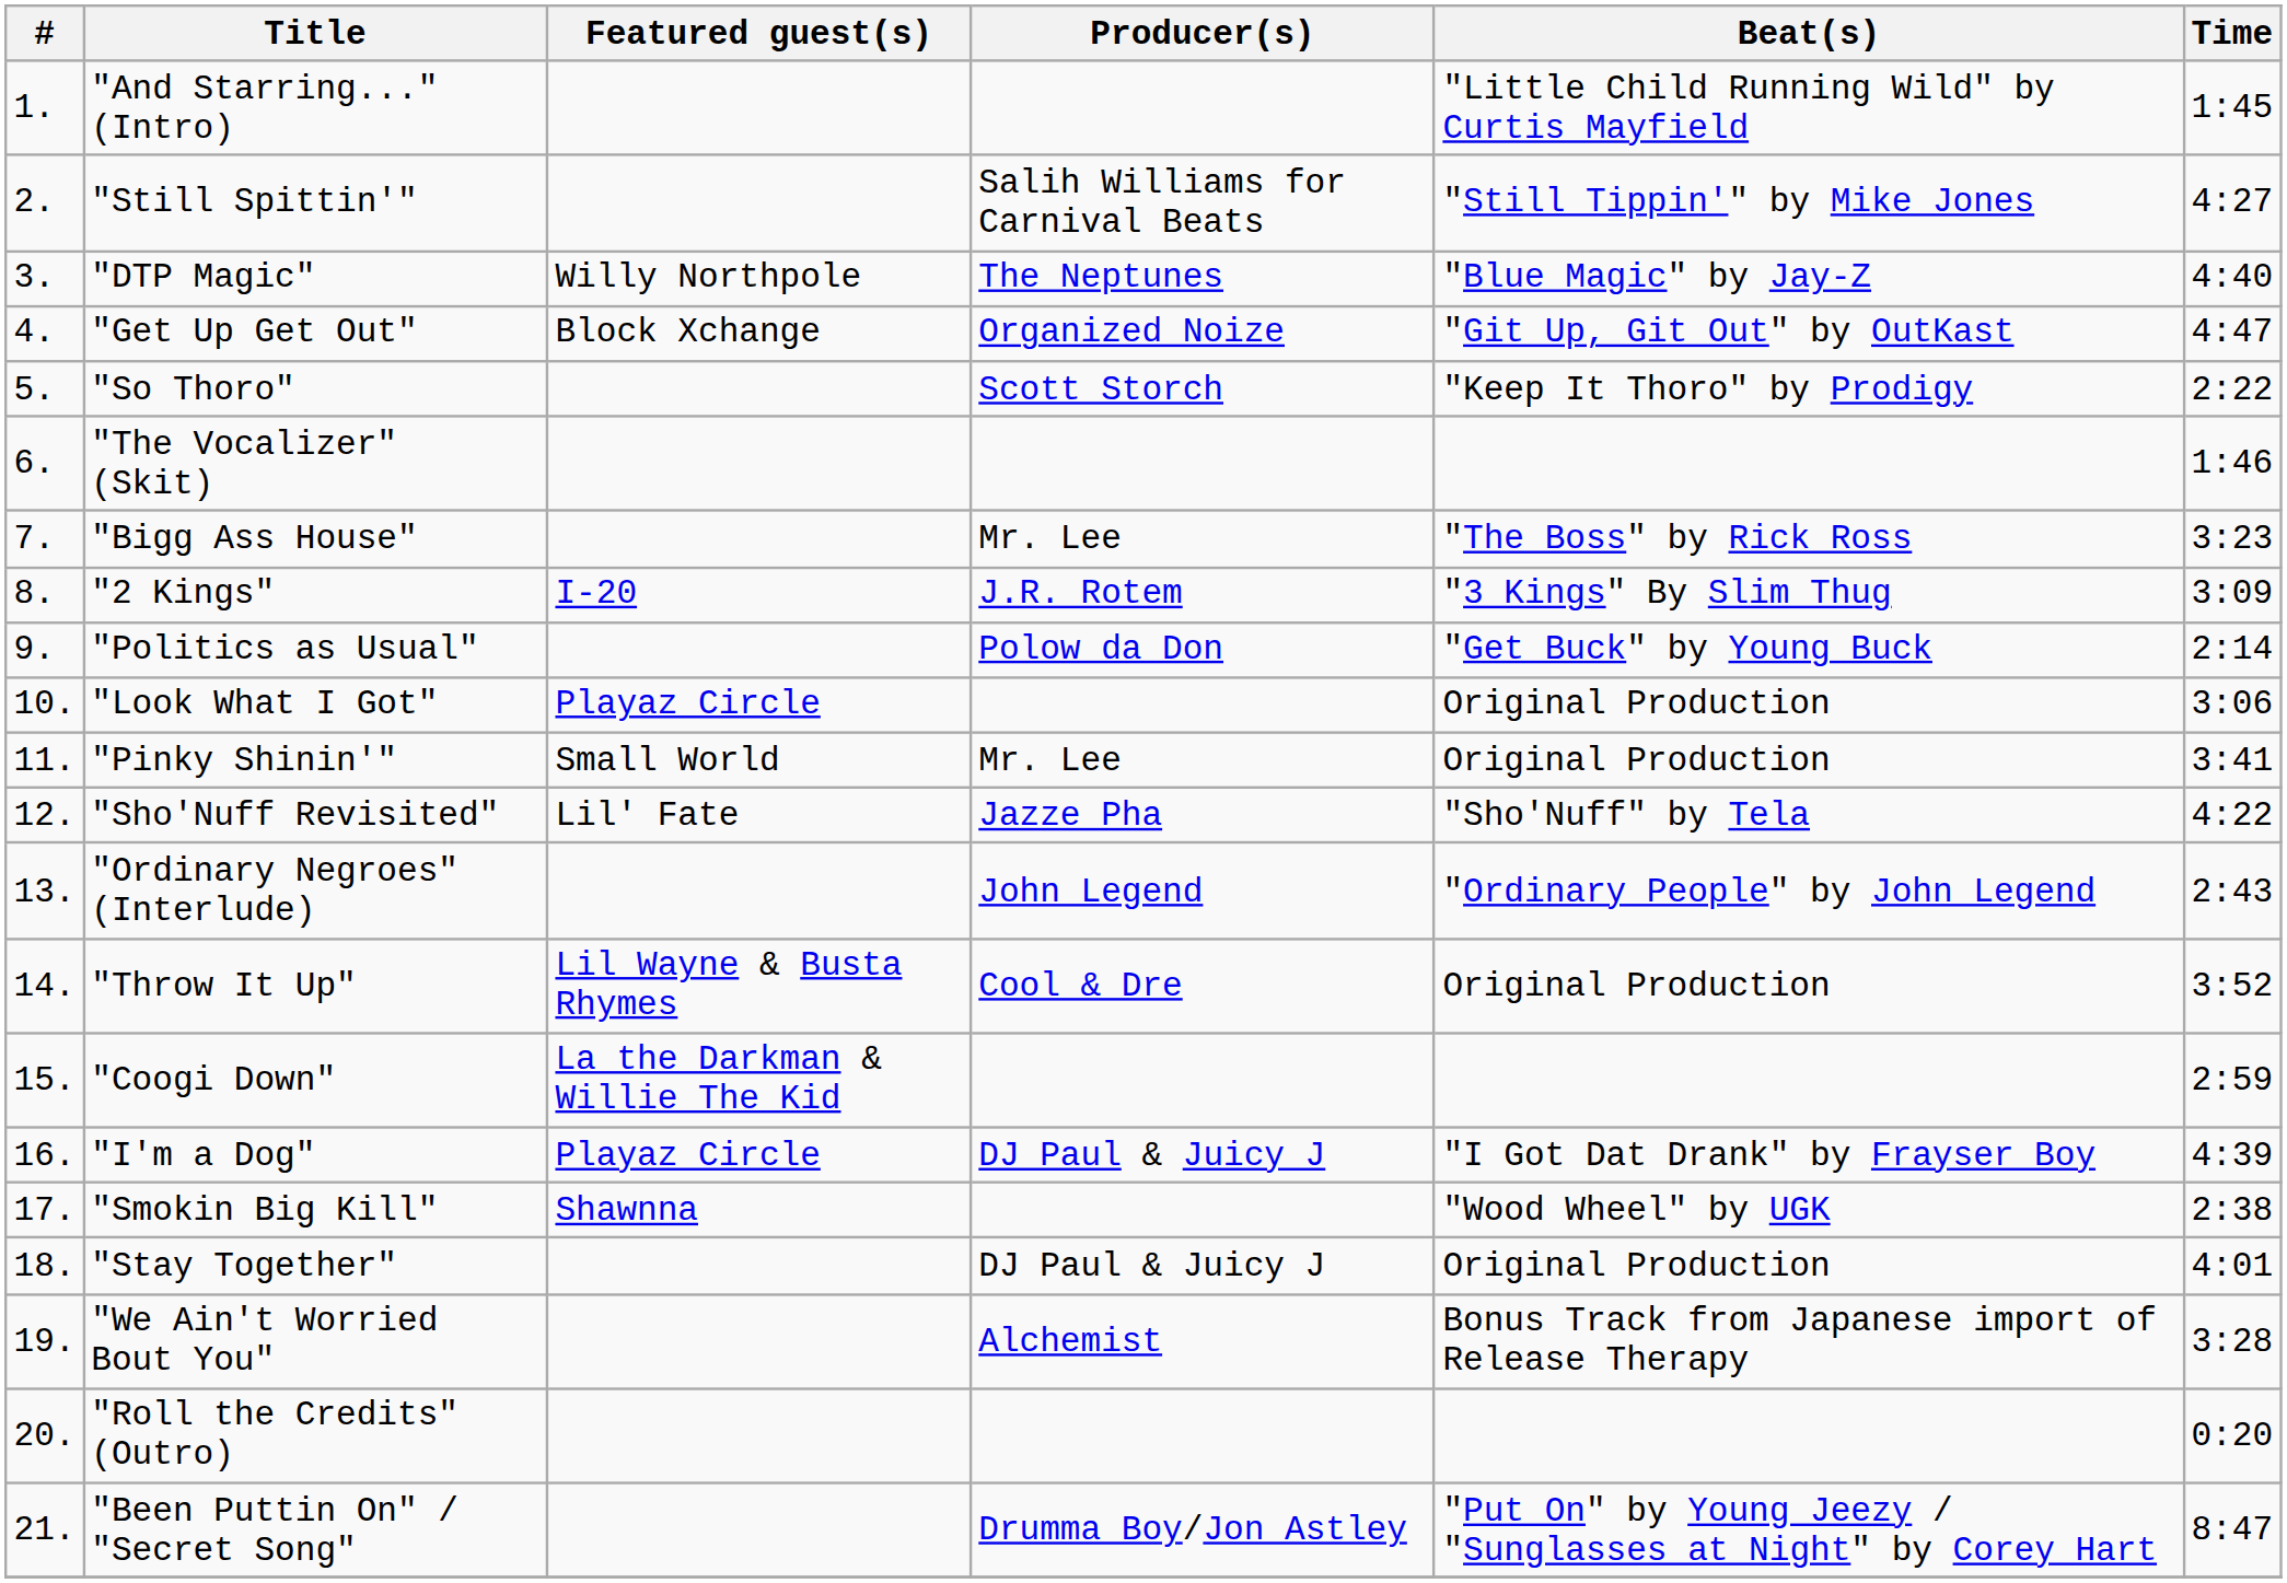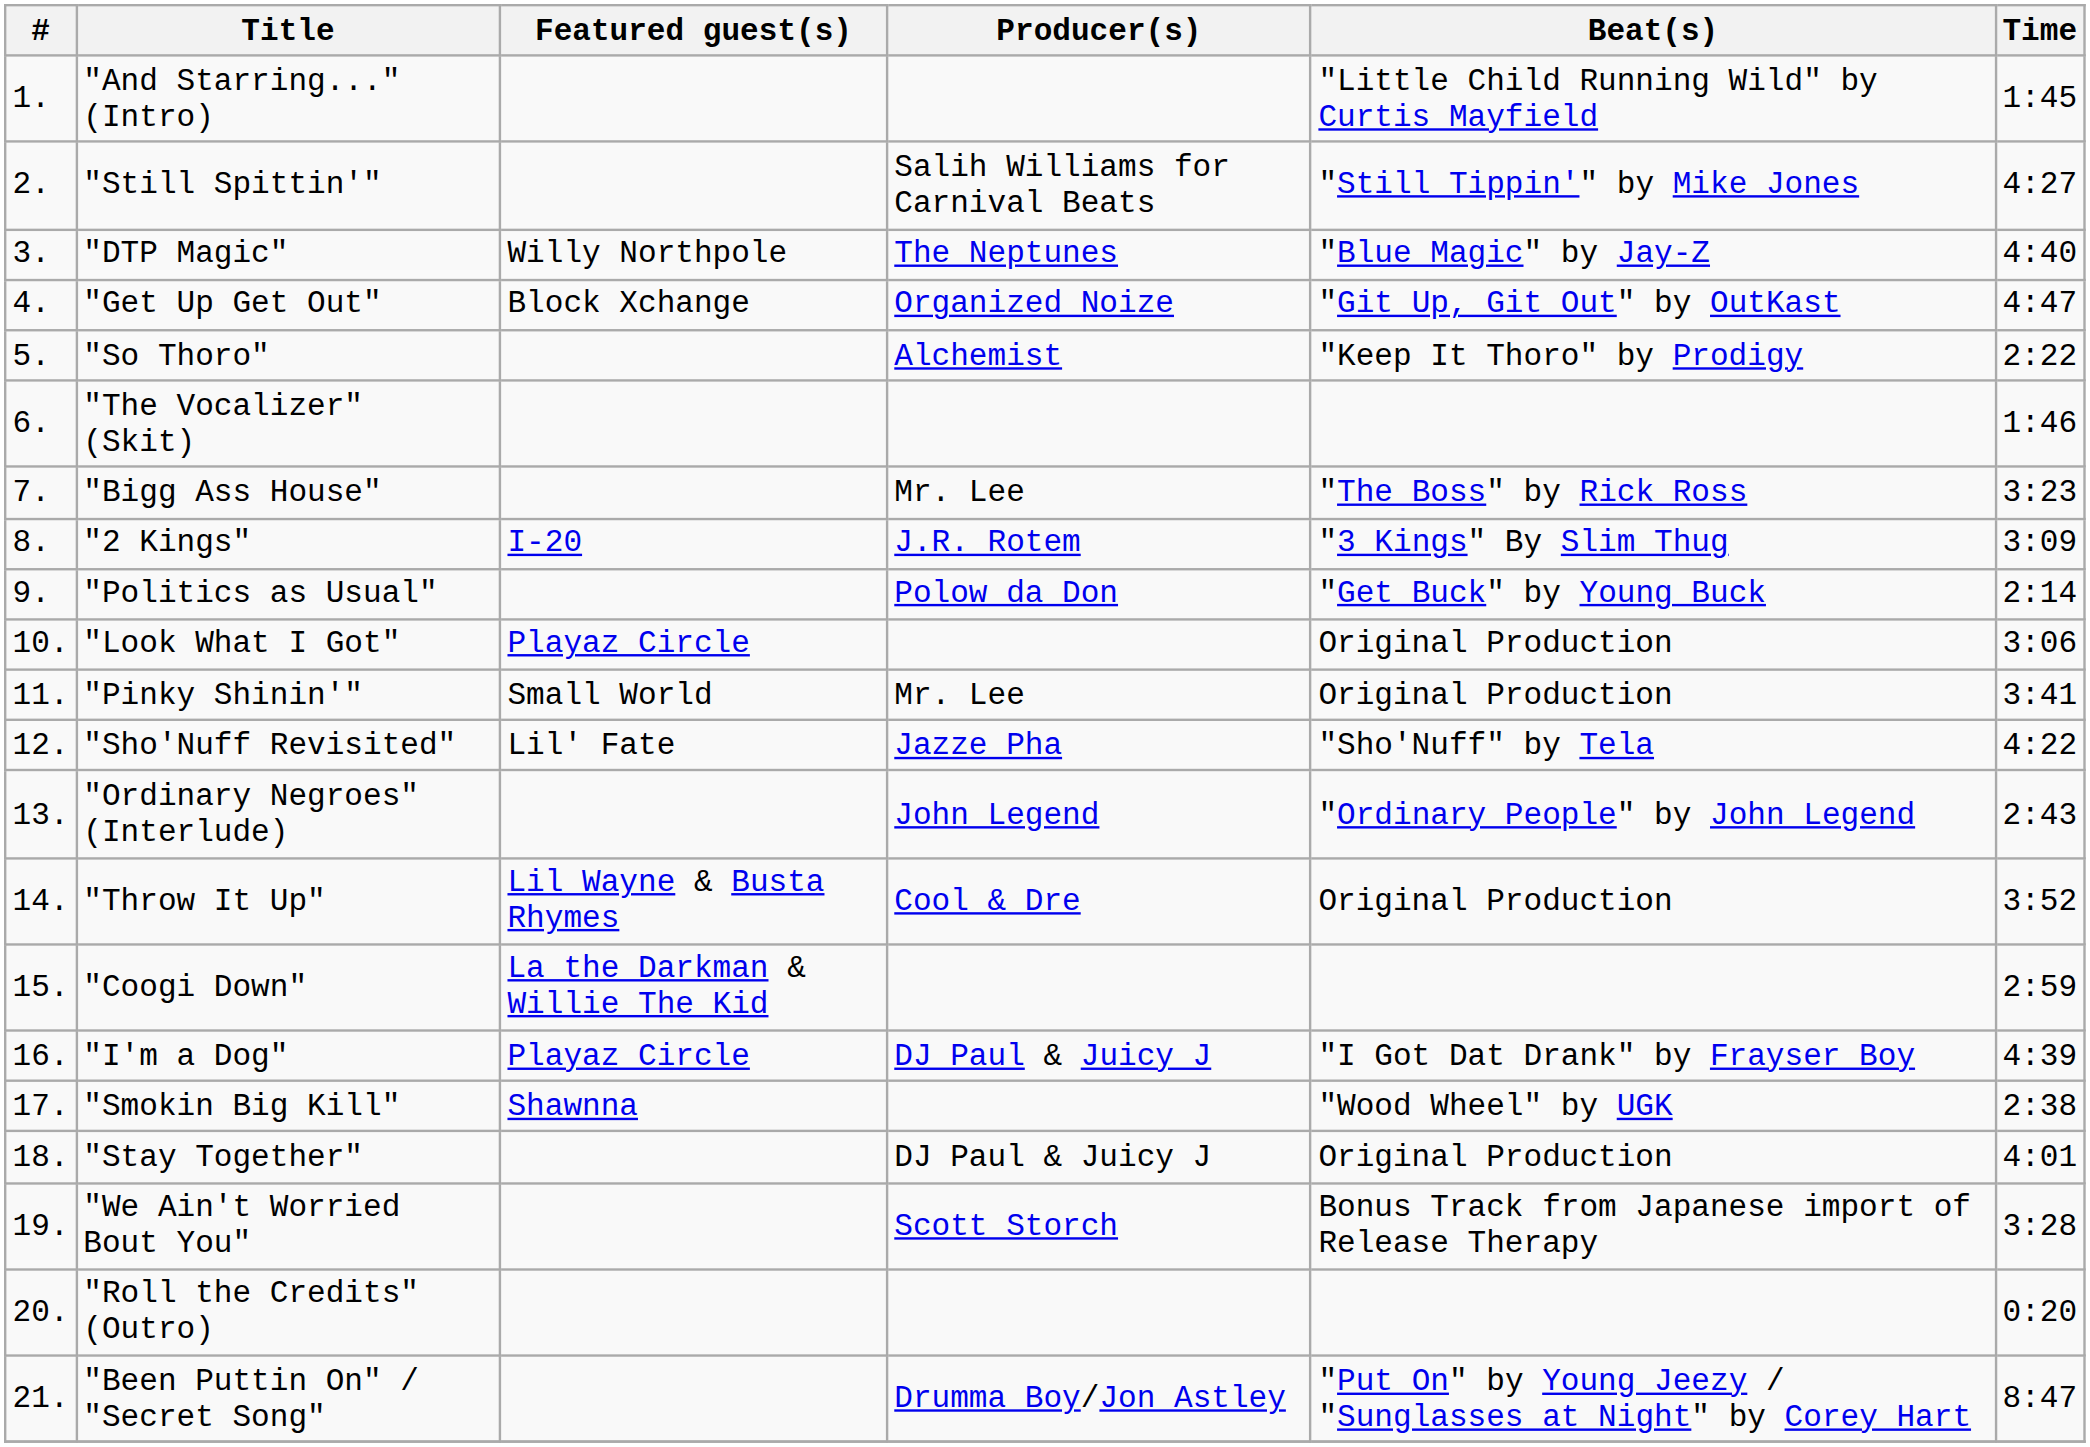"So Thoro" | Producer(s): Scott Storch -> Alchemist
"We Ain't Worried Bout You" | Producer(s): Alchemist -> Scott Storch
